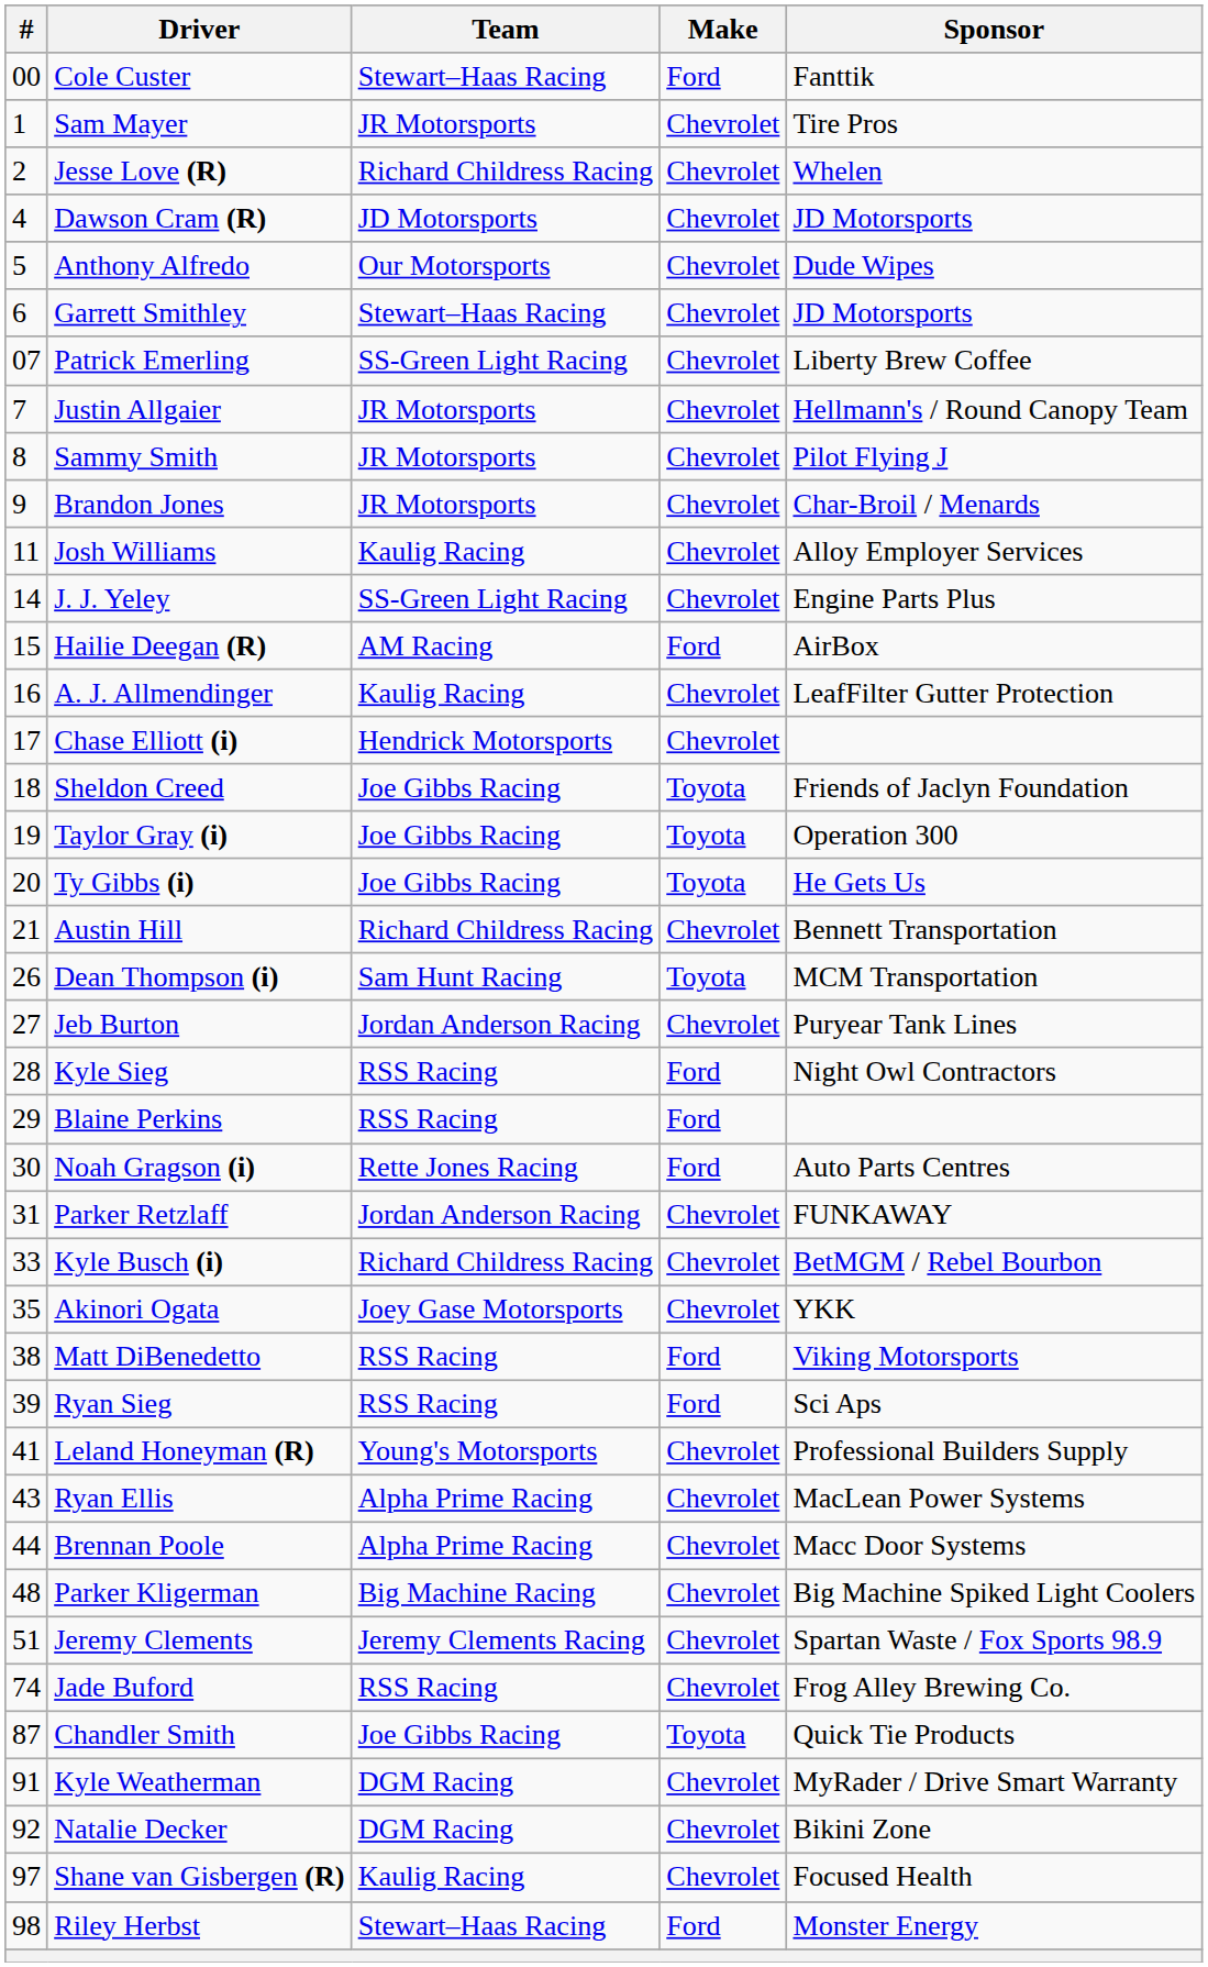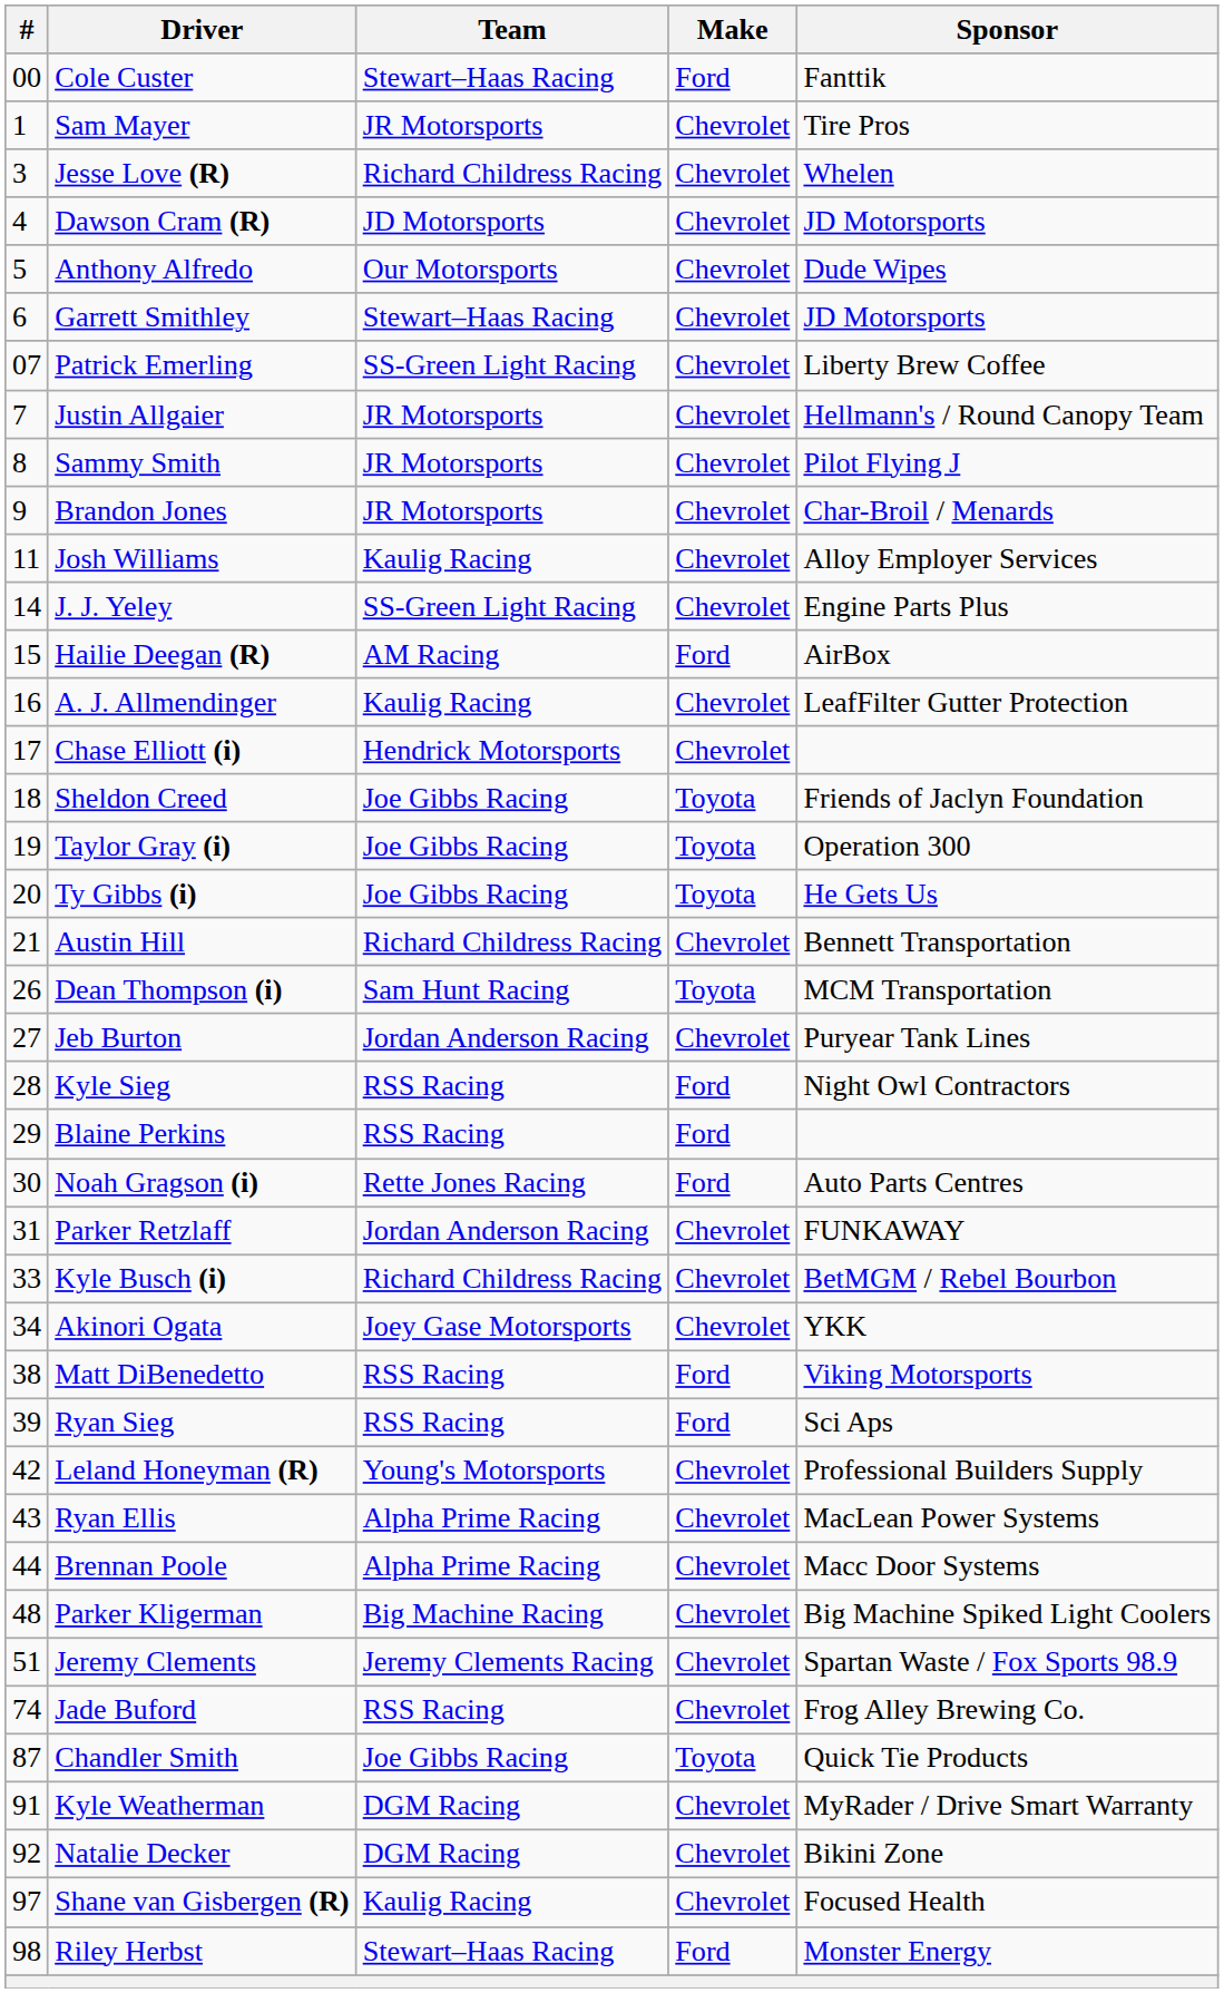Jesse Love (R) | #: 2 -> 3
Akinori Ogata | #: 35 -> 34
Leland Honeyman (R) | #: 41 -> 42
